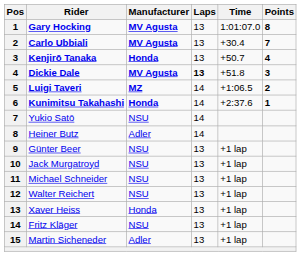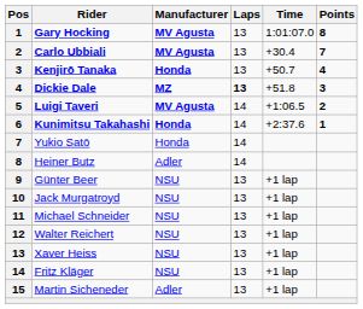Dickie Dale | Manufacturer: MV Agusta -> MZ
Luigi Taveri | Manufacturer: MZ -> MV Agusta
Yukio Satō | Manufacturer: NSU -> Honda
Xaver Heiss | Manufacturer: Honda -> NSU
